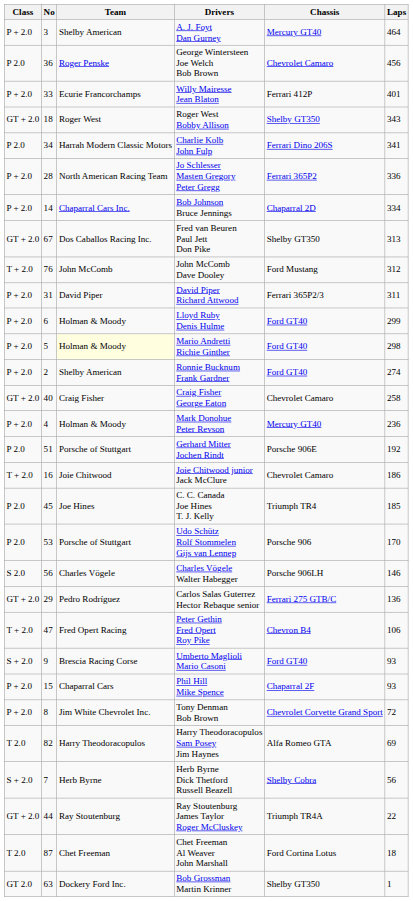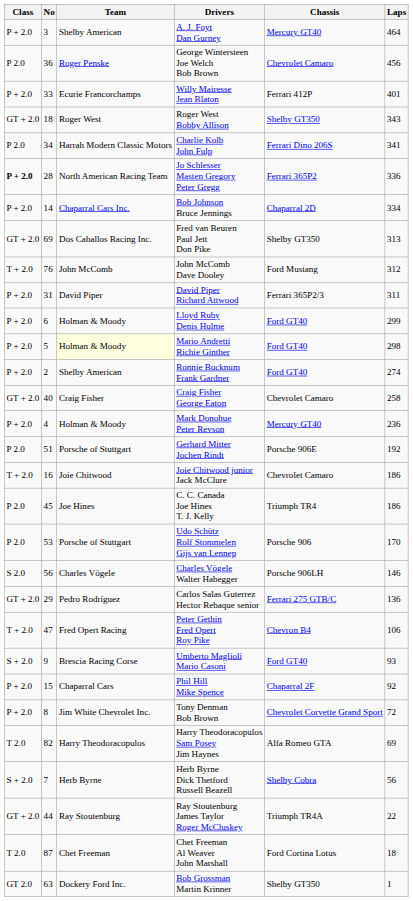Jo Schlesser Masten Gregory Peter Gregg | Class: normal -> bold
Fred van Beuren Paul Jett Don Pike | No: 67 -> 69
C. C. Canada Joe Hines T. J. Kelly | Laps: 185 -> 186
Phil Hill Mike Spence | Laps: 93 -> 92
